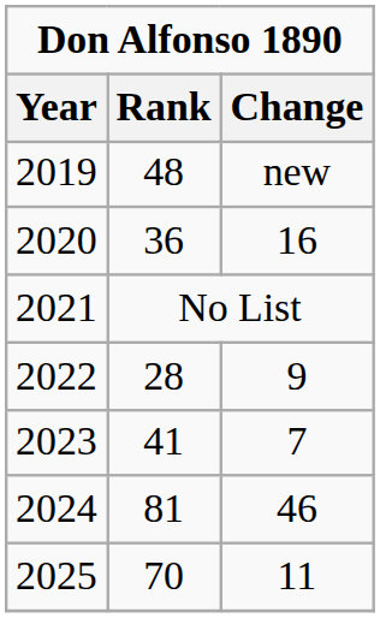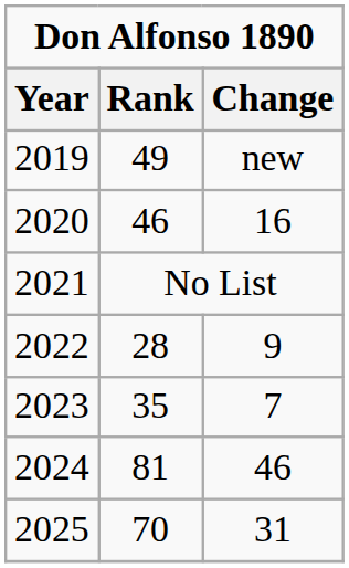2019 | Rank: 48 -> 49
2020 | Rank: 36 -> 46
2023 | Rank: 41 -> 35
2025 | Change: 11 -> 31
